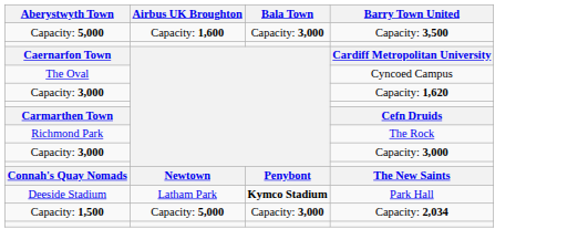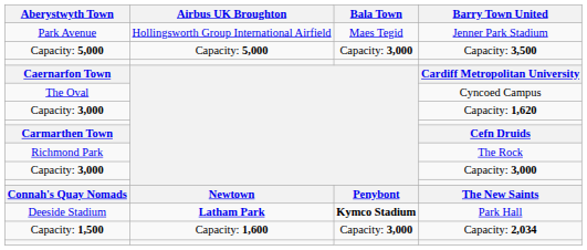+ row: Park Avenue | Hollingsworth Group International Airfield | Maes Tegid | Jenner Park Stadium
Capacity: 3,500 | Airbus UK Broughton: Capacity: 1,600 -> Capacity: 5,000
Park Hall | Airbus UK Broughton: normal -> bold
Capacity: 2,034 | Airbus UK Broughton: Capacity: 5,000 -> Capacity: 1,600
